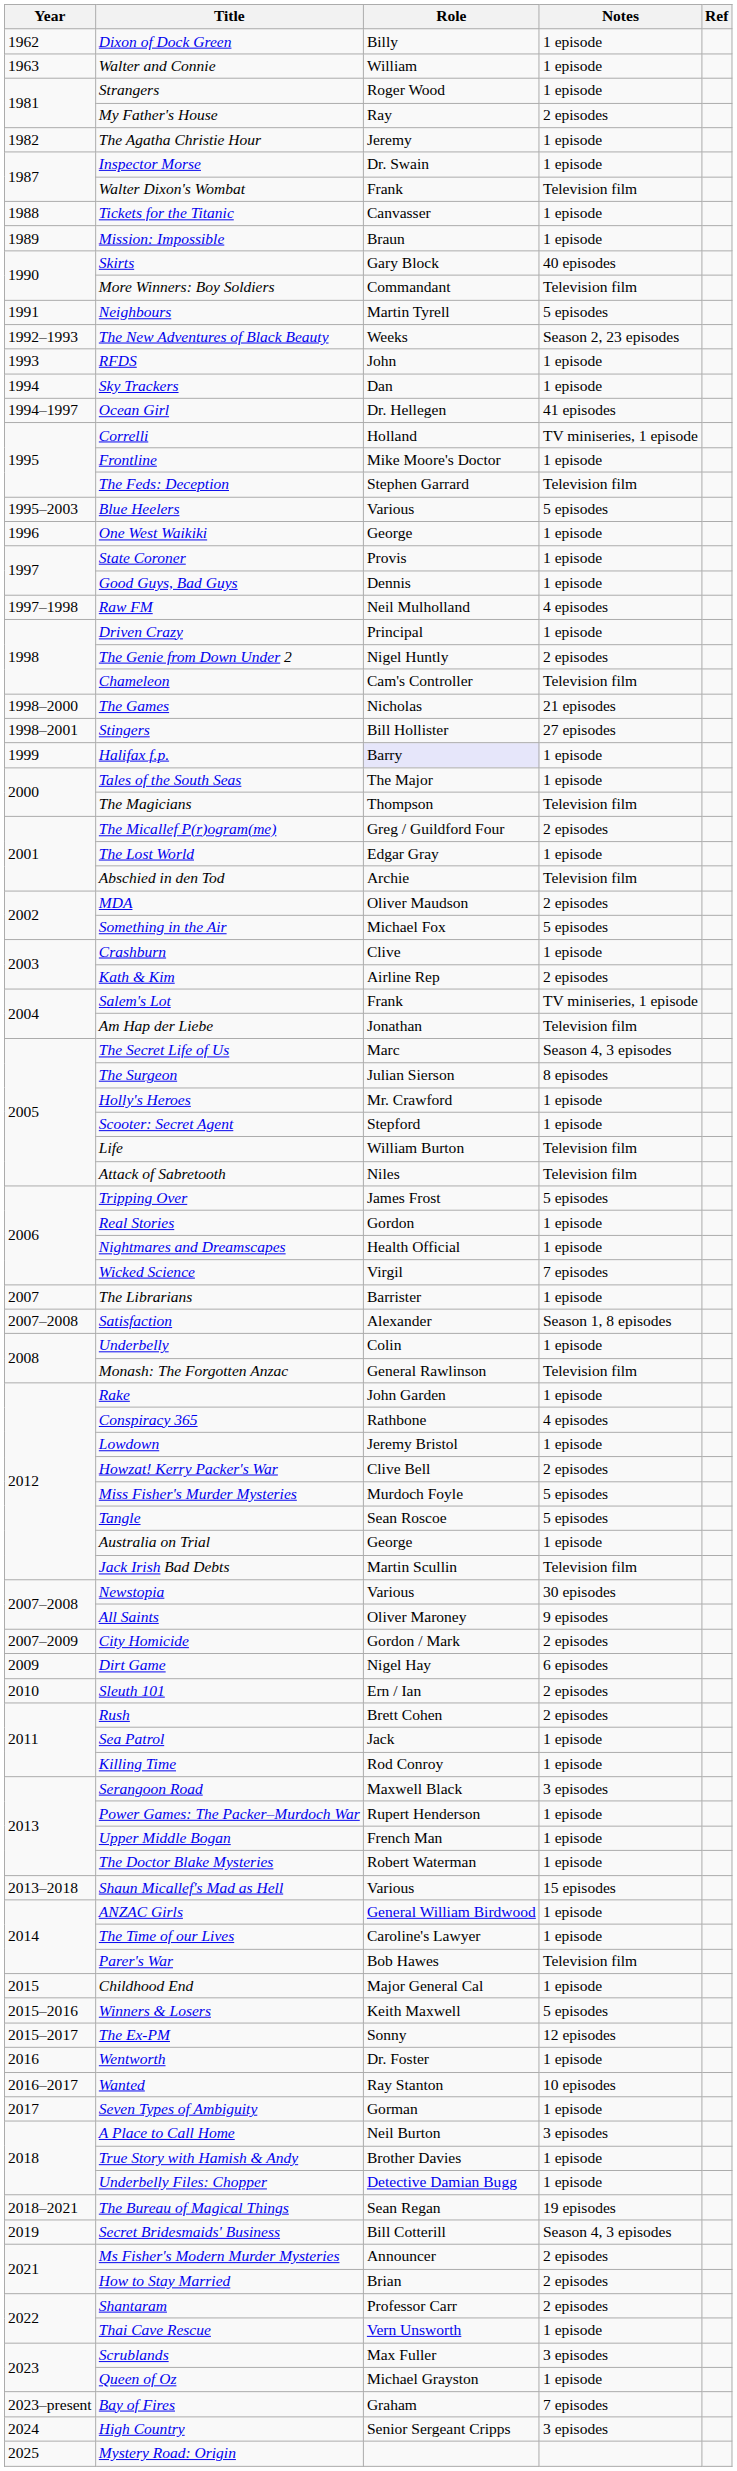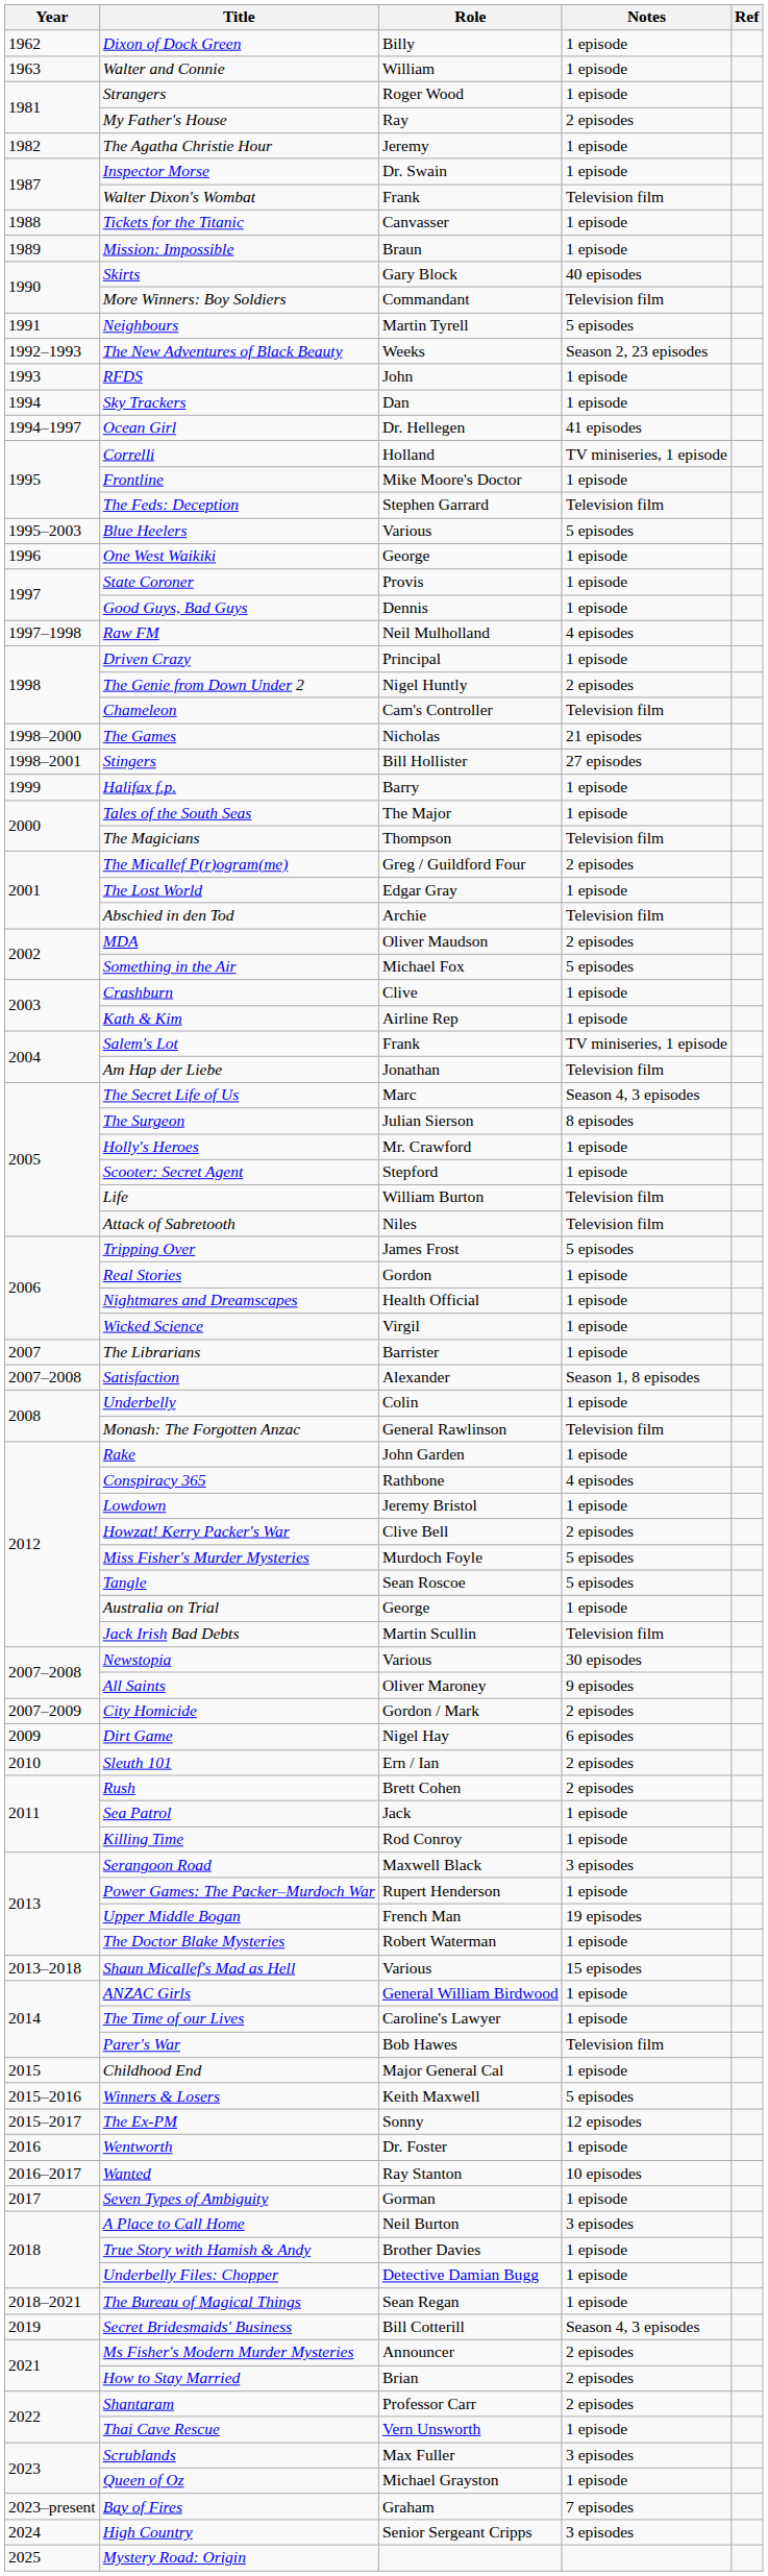Halifax f.p. | Role: lavender background -> no background
Kath & Kim | Notes: 2 episodes -> 1 episode
Wicked Science | Notes: 7 episodes -> 1 episode
Upper Middle Bogan | Notes: 1 episode -> 19 episodes
The Bureau of Magical Things | Notes: 19 episodes -> 1 episode
